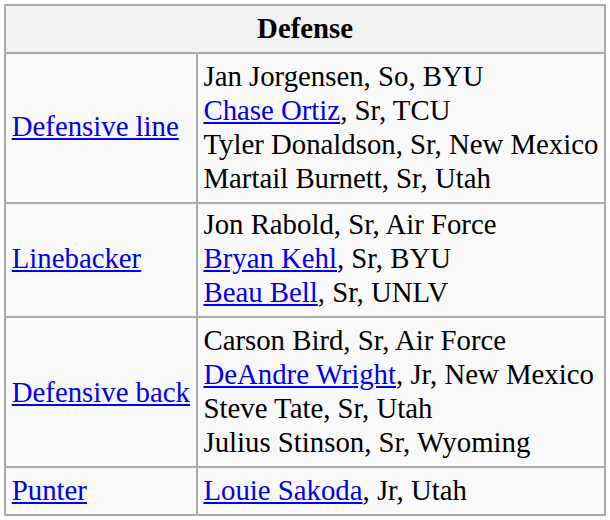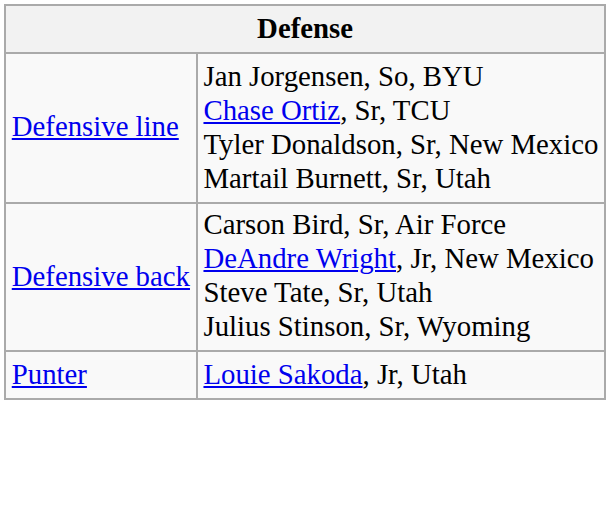- row: Linebacker | Jon Rabold, Sr, Air Force Bryan Kehl, Sr, BYU Beau Bell, Sr, UNLV
